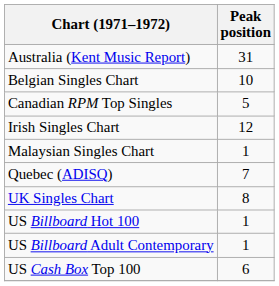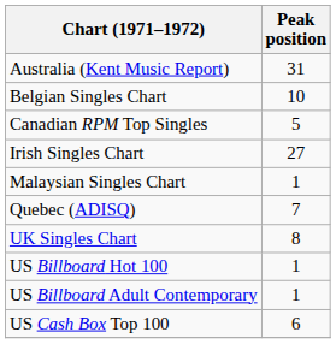Irish Singles Chart | Peak position: 12 -> 27
